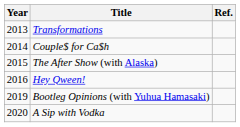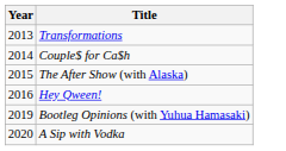- column: Ref.
